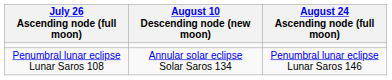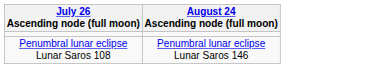- column: August 10 Descending node (new moon) | Annular solar eclipse Solar Saros 134
